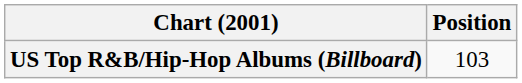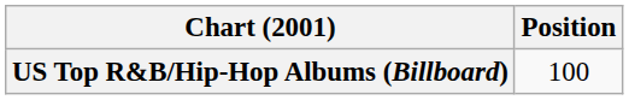US Top R&B/Hip-Hop Albums (Billboard) | Position: 103 -> 100
